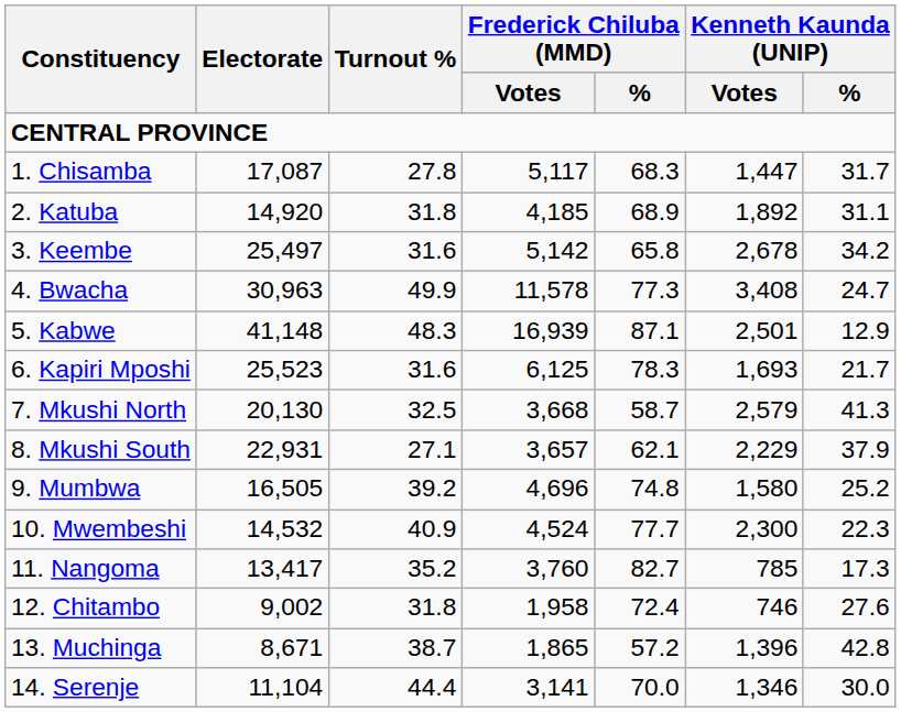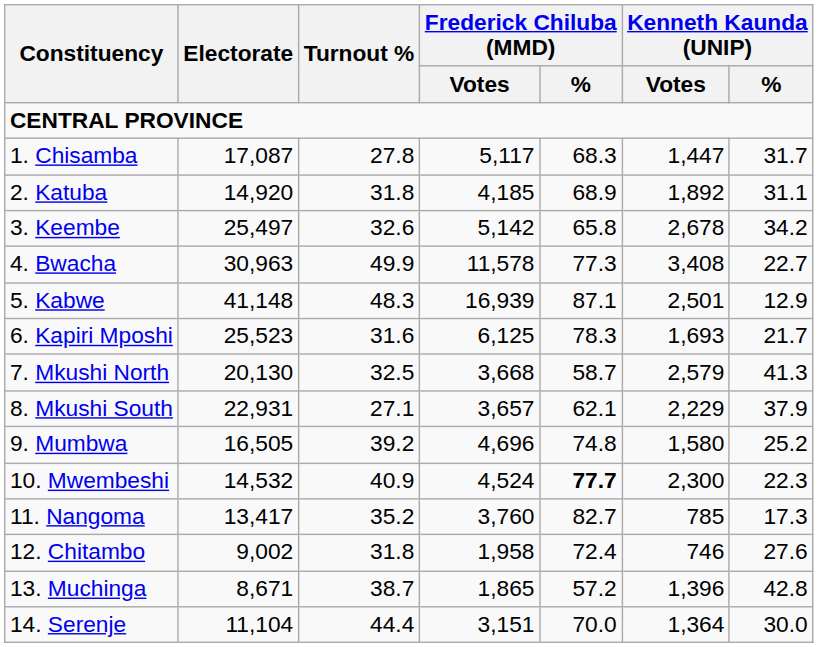3. Keembe | Turnout %: 31.6 -> 32.6
4. Bwacha | Kenneth Kaunda (UNIP) / %: 24.7 -> 22.7
10. Mwembeshi | Frederick Chiluba (MMD) / %: normal -> bold
14. Serenje | Frederick Chiluba (MMD) / Votes: 3,141 -> 3,151
14. Serenje | Kenneth Kaunda (UNIP) / Votes: 1,346 -> 1,364
